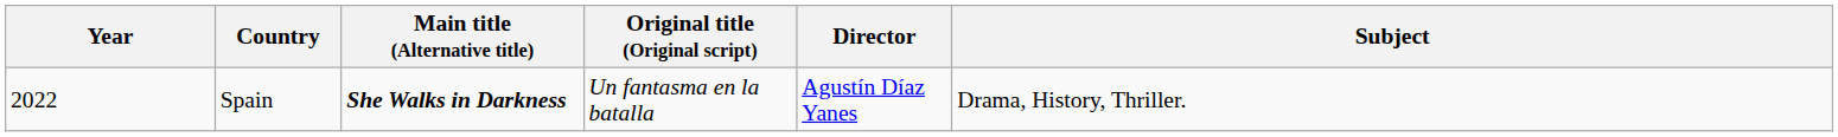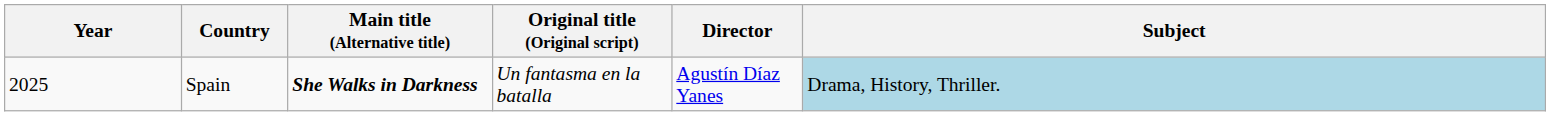Spain | Year: 2022 -> 2025
Spain | Subject: no background -> lightblue background
